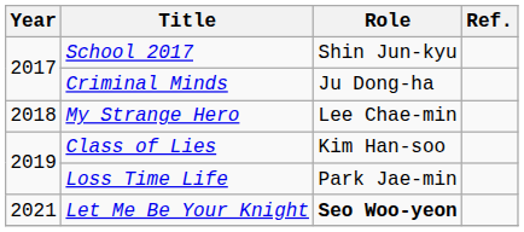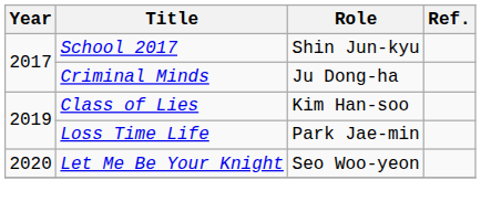- row: 2018 | My Strange Hero | Lee Chae-min
Let Me Be Your Knight | Year: 2021 -> 2020
Let Me Be Your Knight | Role: bold -> normal
